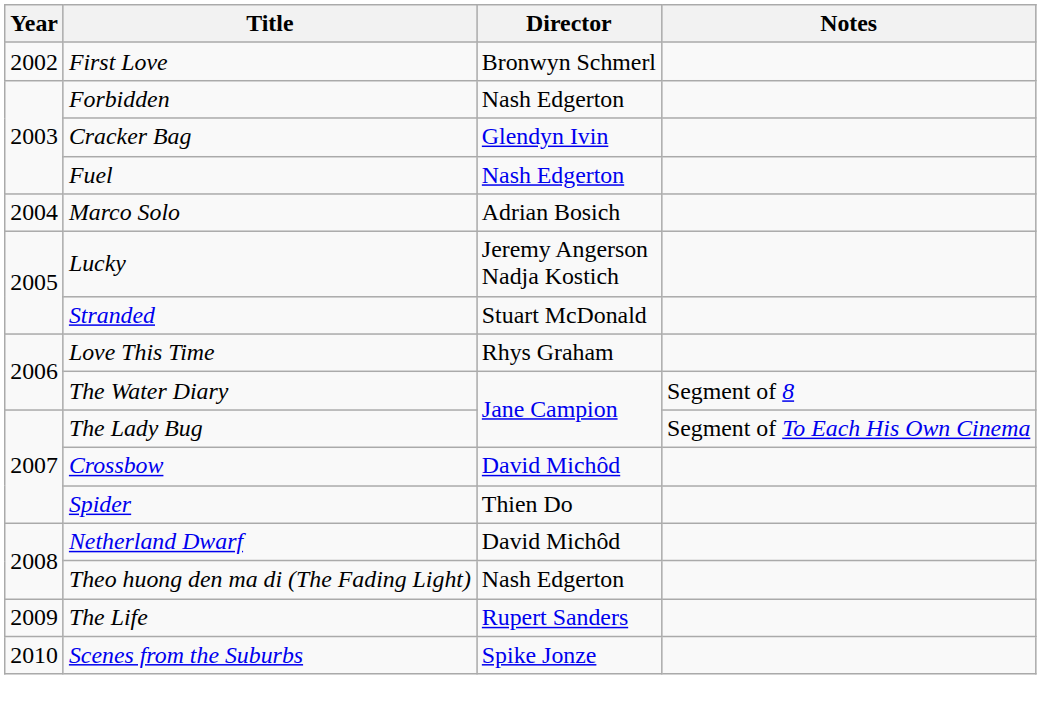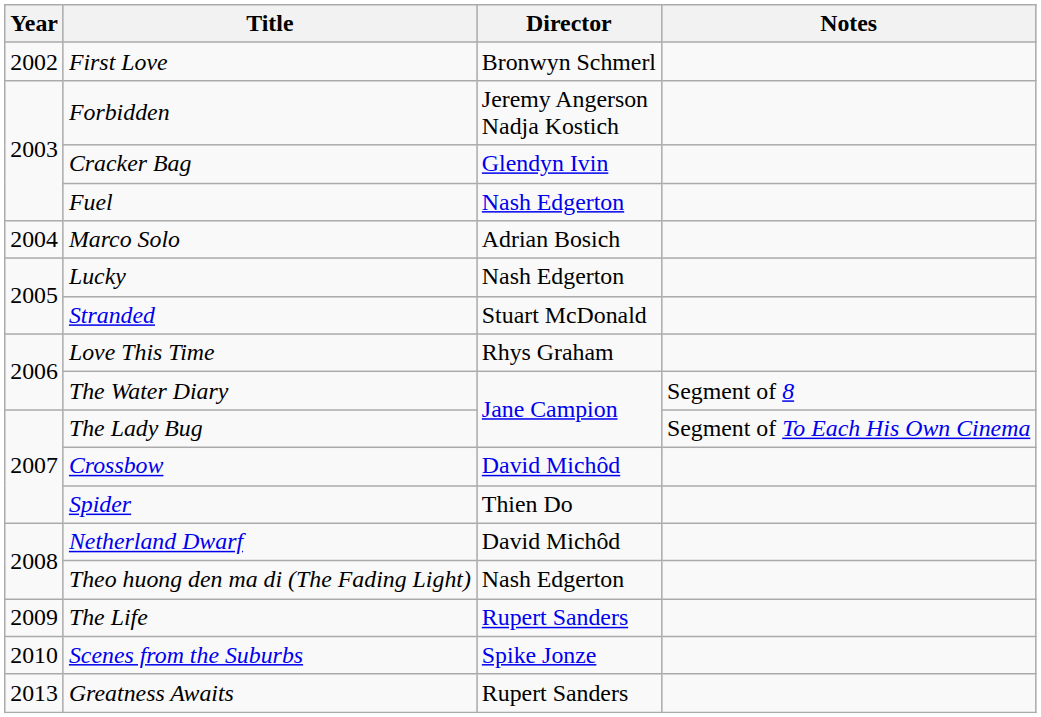Forbidden | Director: Nash Edgerton -> Jeremy Angerson Nadja Kostich
Lucky | Director: Jeremy Angerson Nadja Kostich -> Nash Edgerton
+ row: 2013 | Greatness Awaits | Rupert Sanders
